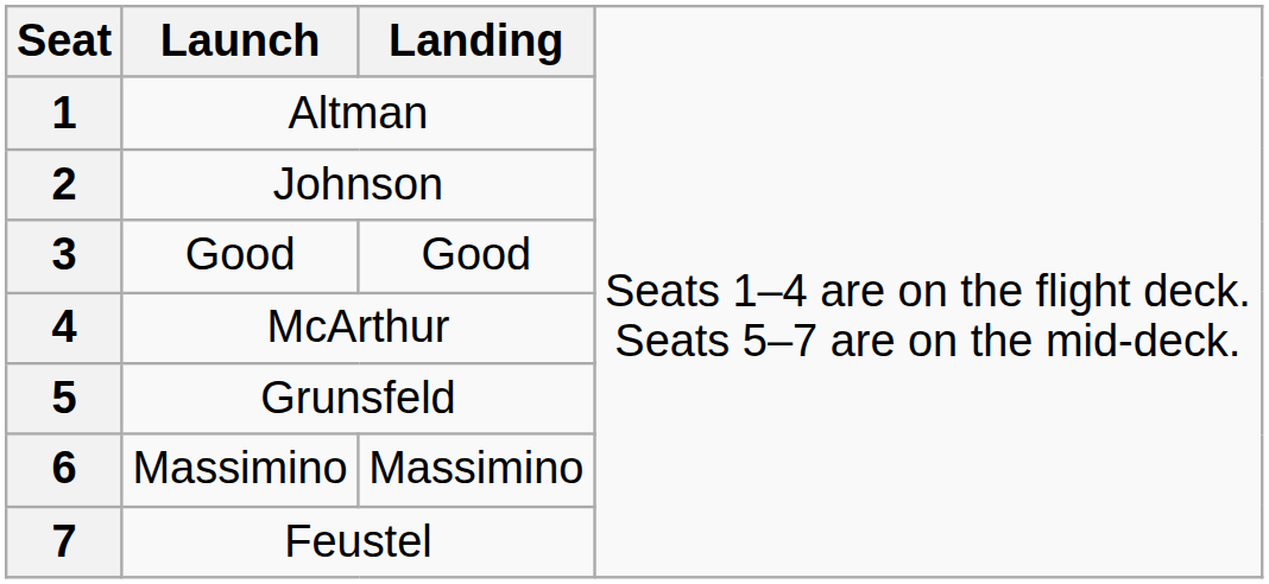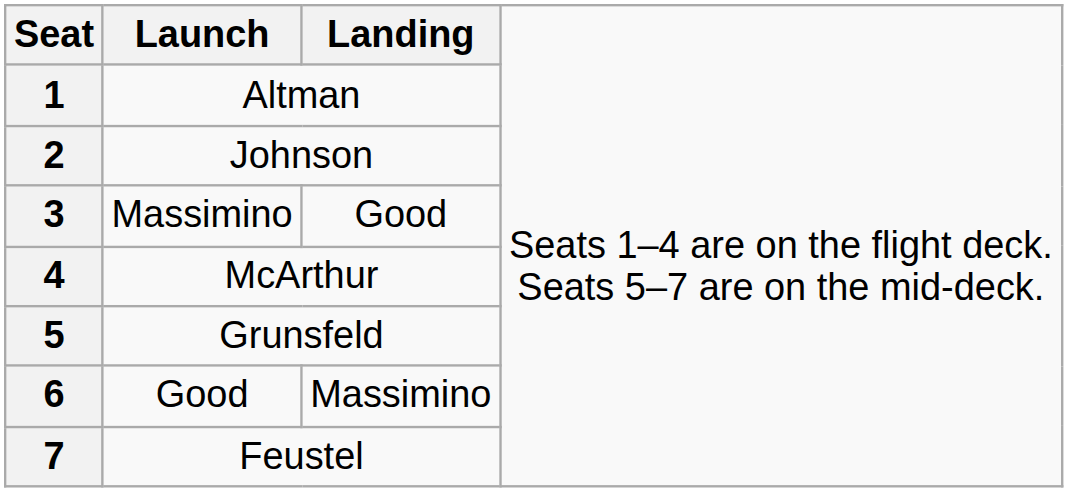3 | column 2: Good -> Massimino
6 | column 2: Massimino -> Good
